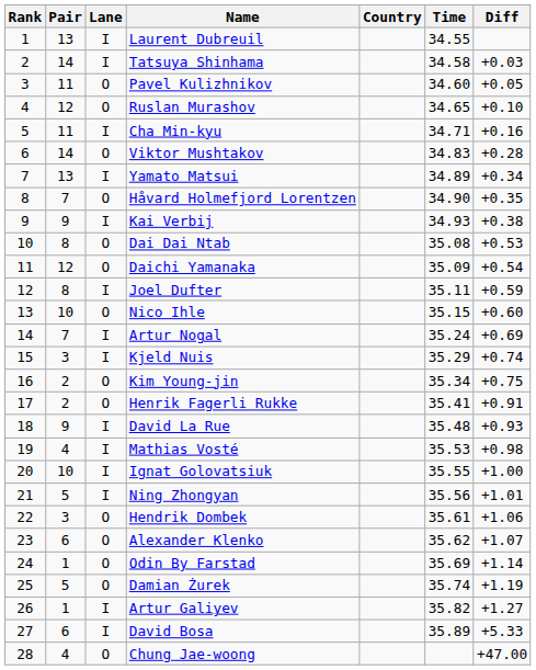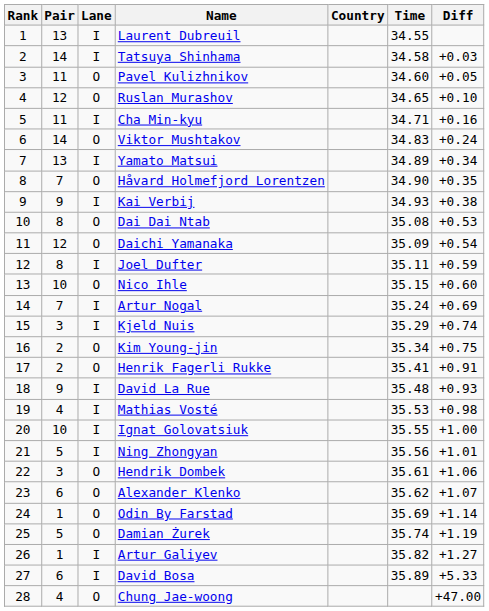Viktor Mushtakov | Diff: +0.28 -> +0.24
